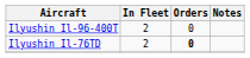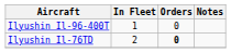Ilyushin Il-96-400T | In Fleet: 2 -> 1
